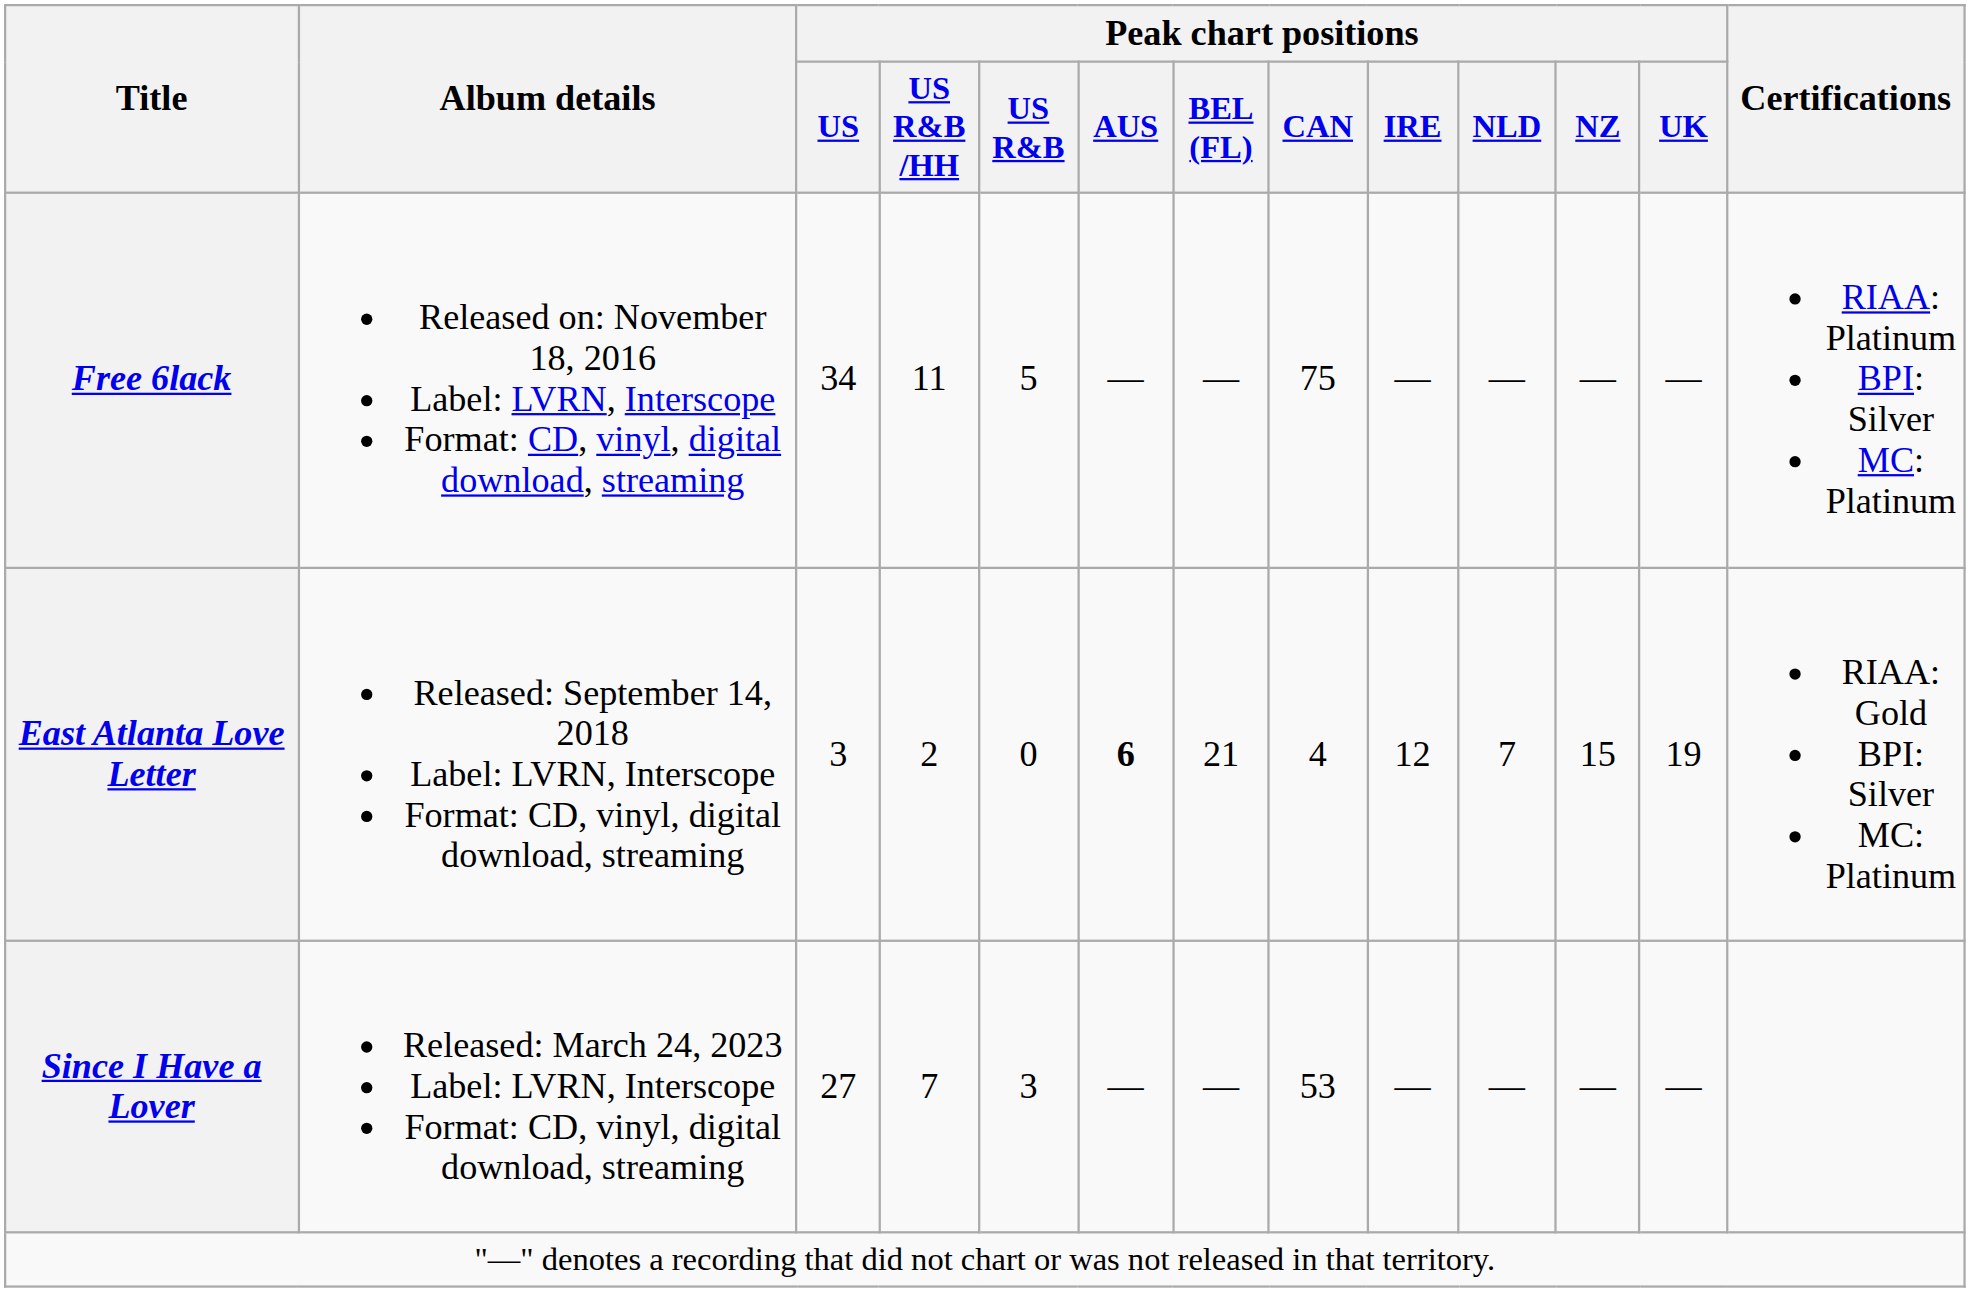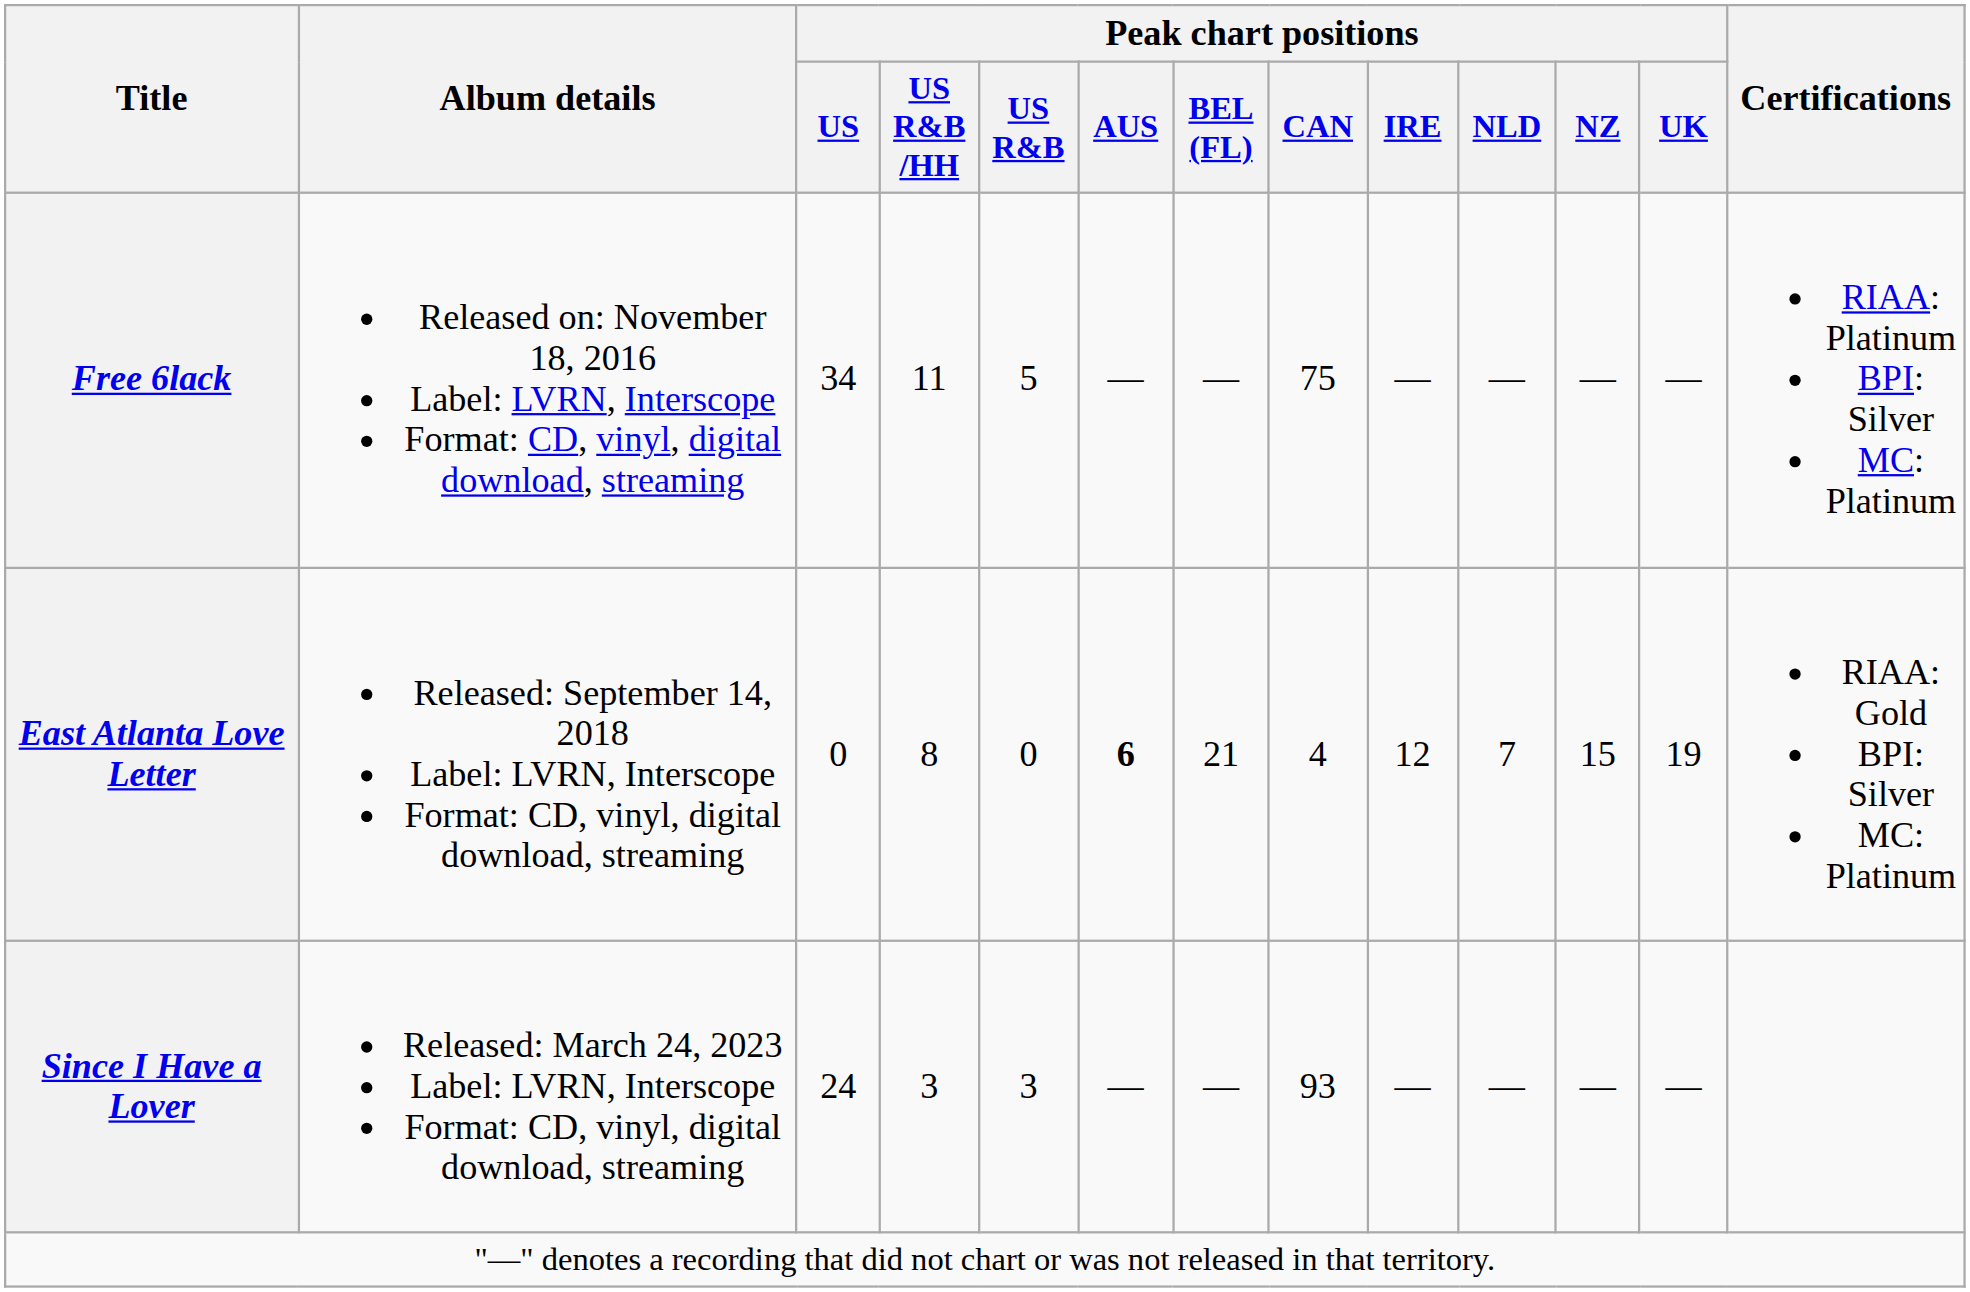East Atlanta Love Letter | Peak chart positions / US: 3 -> 0
East Atlanta Love Letter | Peak chart positions / US R&B /HH: 2 -> 8
Since I Have a Lover | Peak chart positions / US: 27 -> 24
Since I Have a Lover | Peak chart positions / US R&B /HH: 7 -> 3
Since I Have a Lover | Peak chart positions / CAN: 53 -> 93
